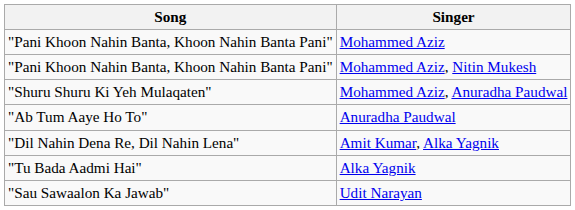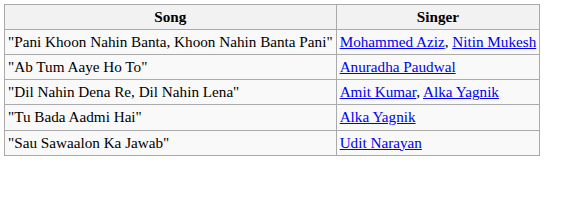- row: "Pani Khoon Nahin Banta, Khoon Nahin Banta Pani" | Mohammed Aziz
- row: "Shuru Shuru Ki Yeh Mulaqaten" | Mohammed Aziz, Anuradha Paudwal
